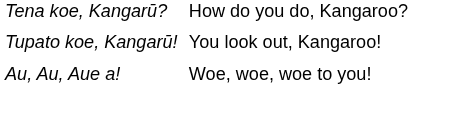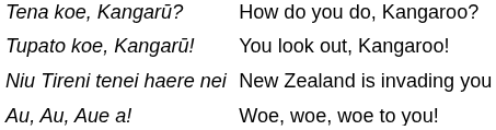+ row: Niu Tireni tenei haere nei | New Zealand is invading you
